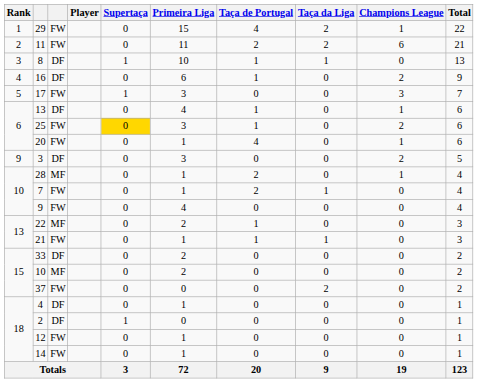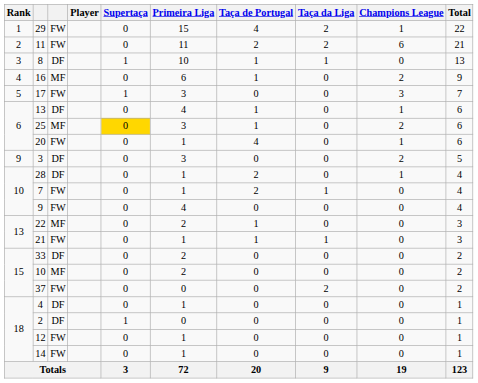16 | column 3: DF -> MF
25 | column 3: FW -> MF
28 | column 3: MF -> DF
